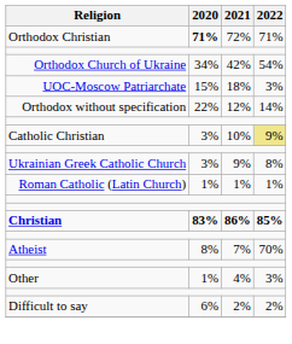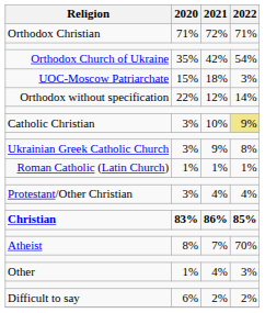Orthodox Christian | 2020: bold -> normal
Orthodox Church of Ukraine | 2020: 34% -> 35%
+ row: Protestant/Other Christian | 3% | 4% | 4%
